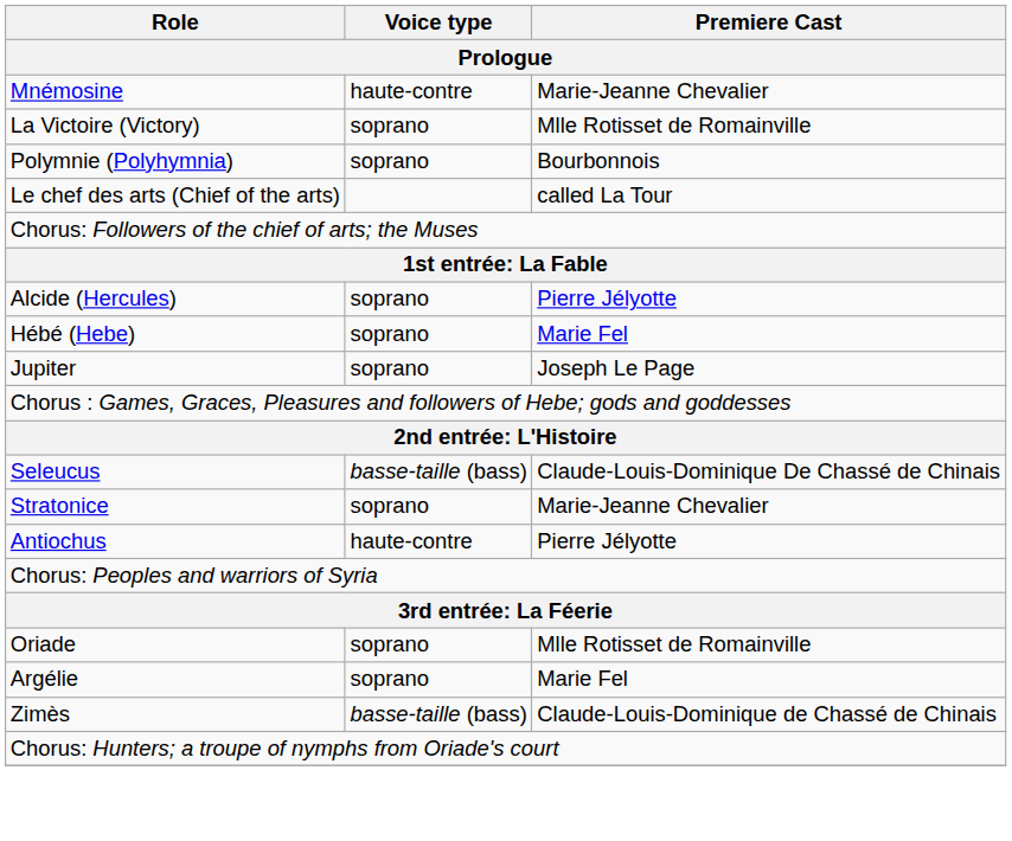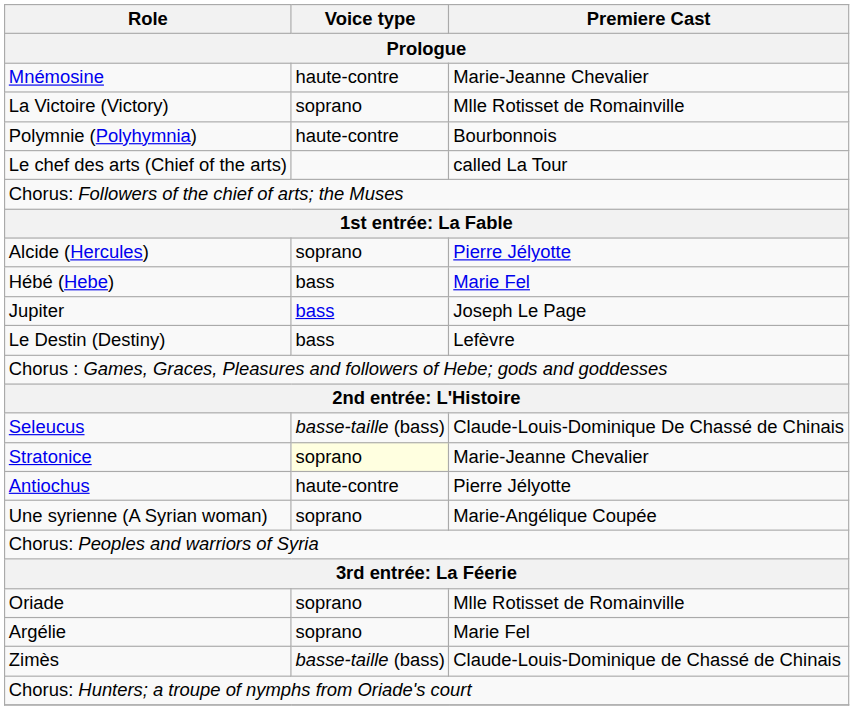Polymnie (Polyhymnia) | Voice type: soprano -> haute-contre
Hébé (Hebe) | Voice type: soprano -> bass
Jupiter | Voice type: soprano -> bass
+ row: Le Destin (Destiny) | bass | Lefèvre
Stratonice | Voice type: no background -> lightyellow background
+ row: Une syrienne (A Syrian woman) | soprano | Marie-Angélique Coupée
